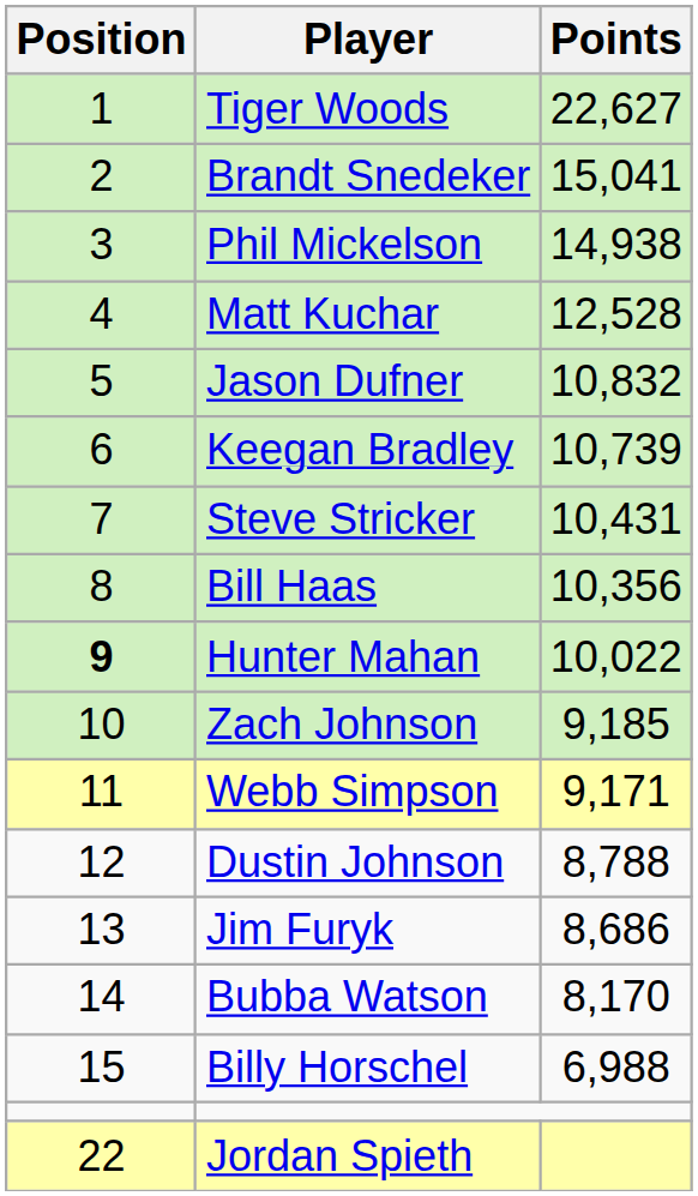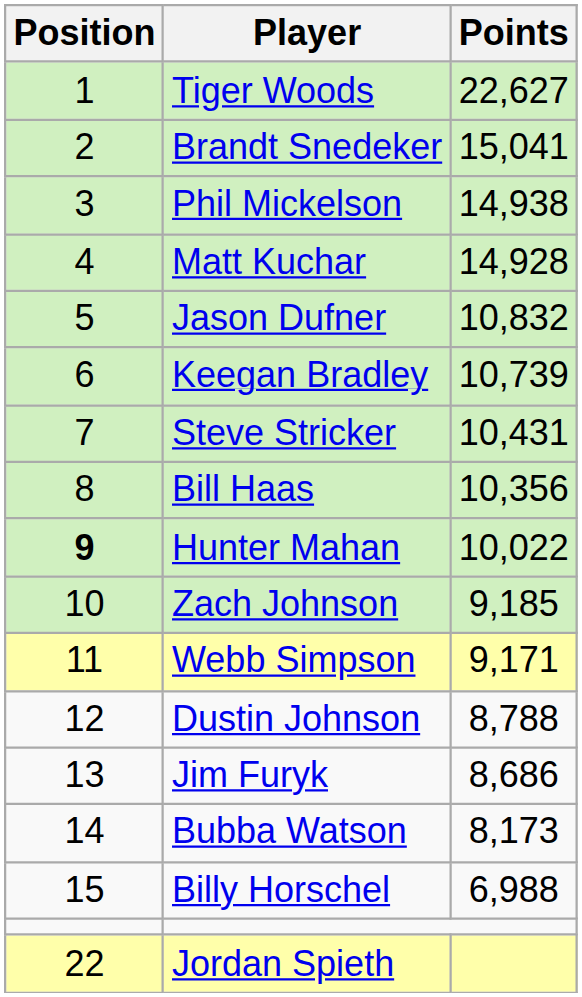Matt Kuchar | Points: 12,528 -> 14,928
Bubba Watson | Points: 8,170 -> 8,173
